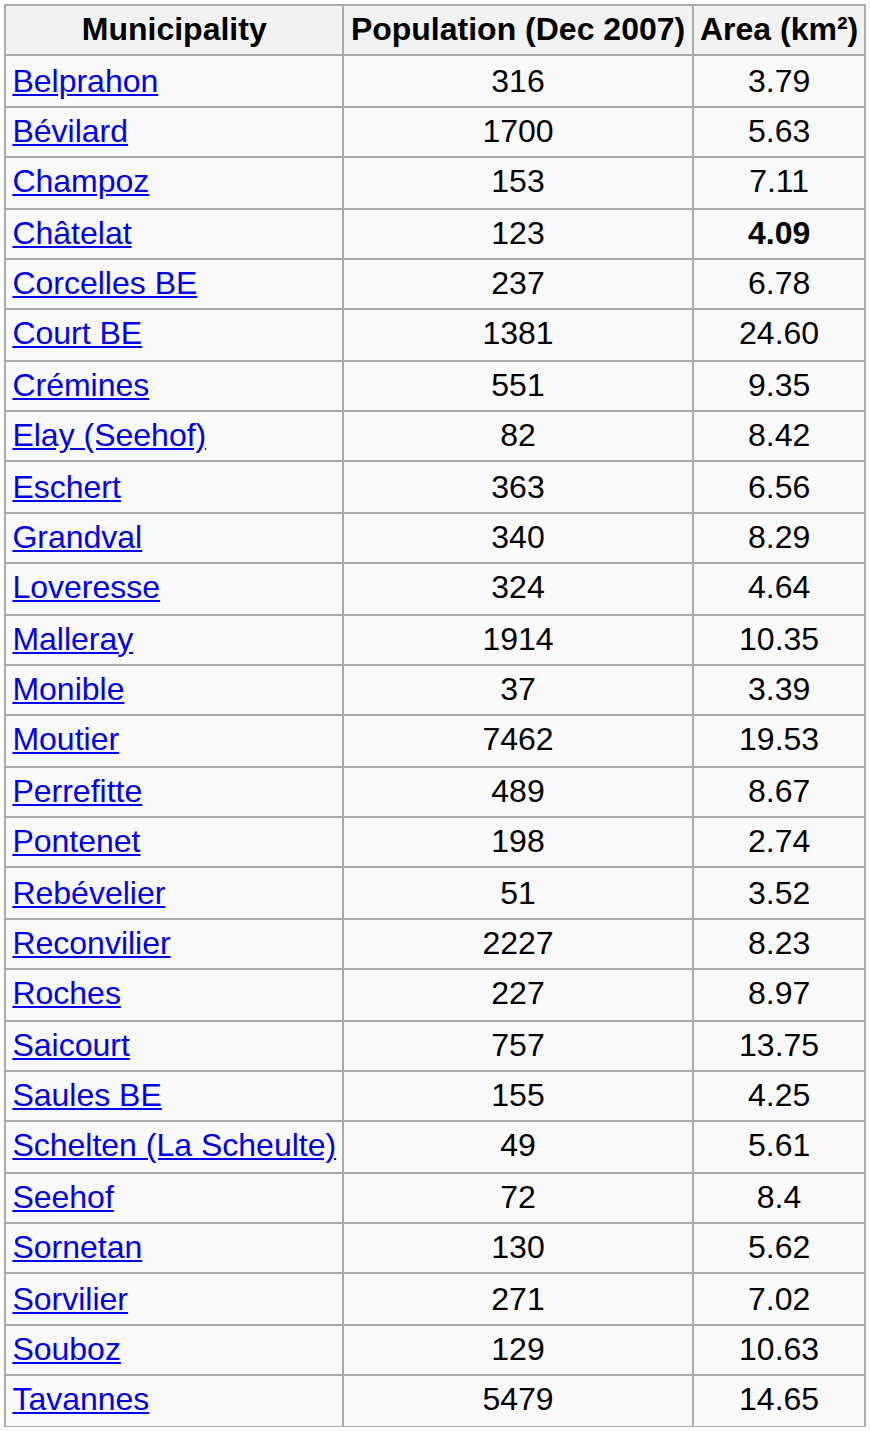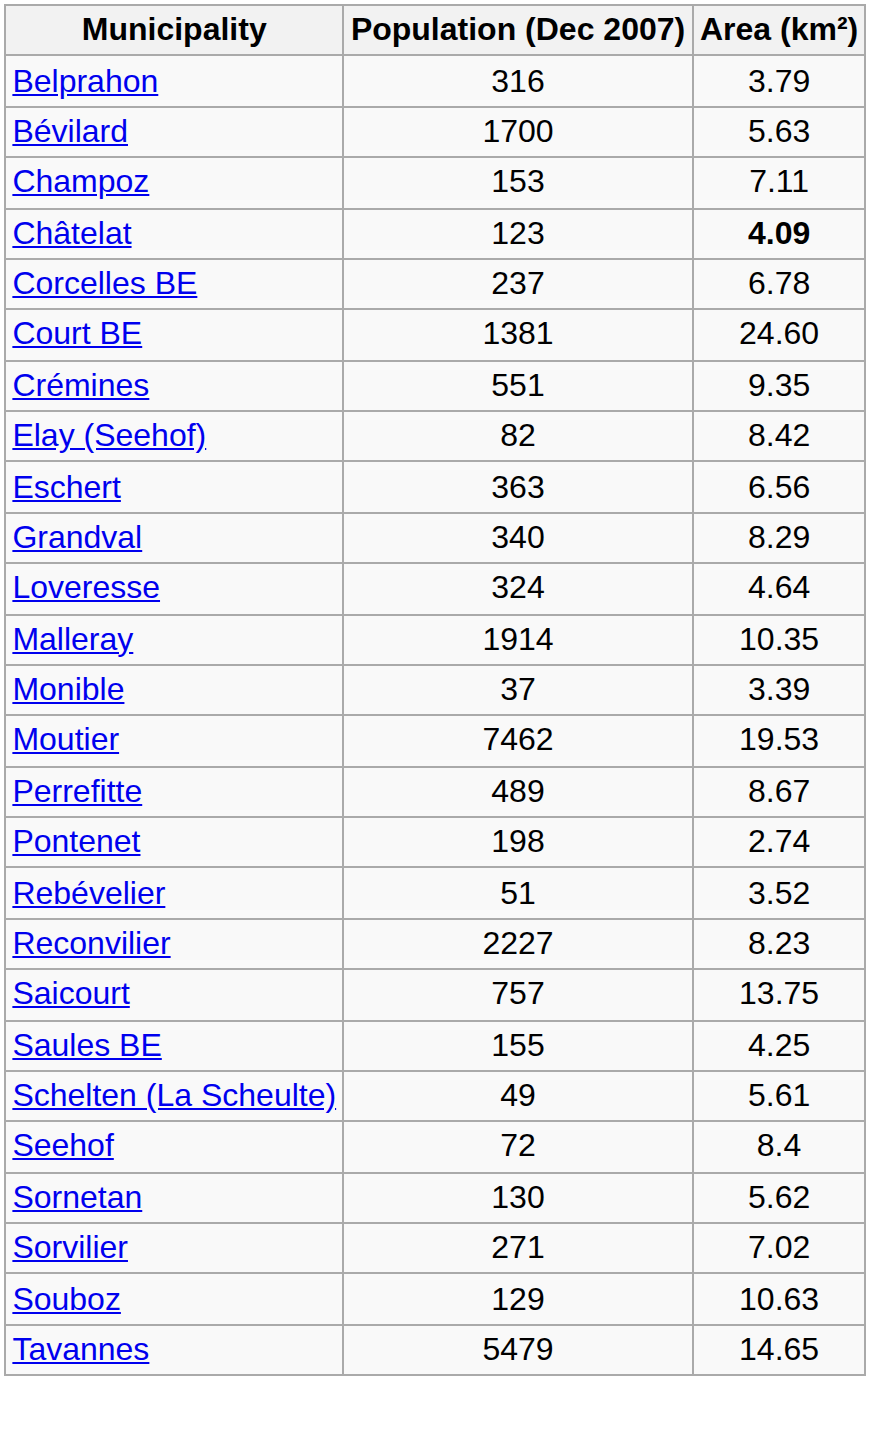- row: Roches | 227 | 8.97
